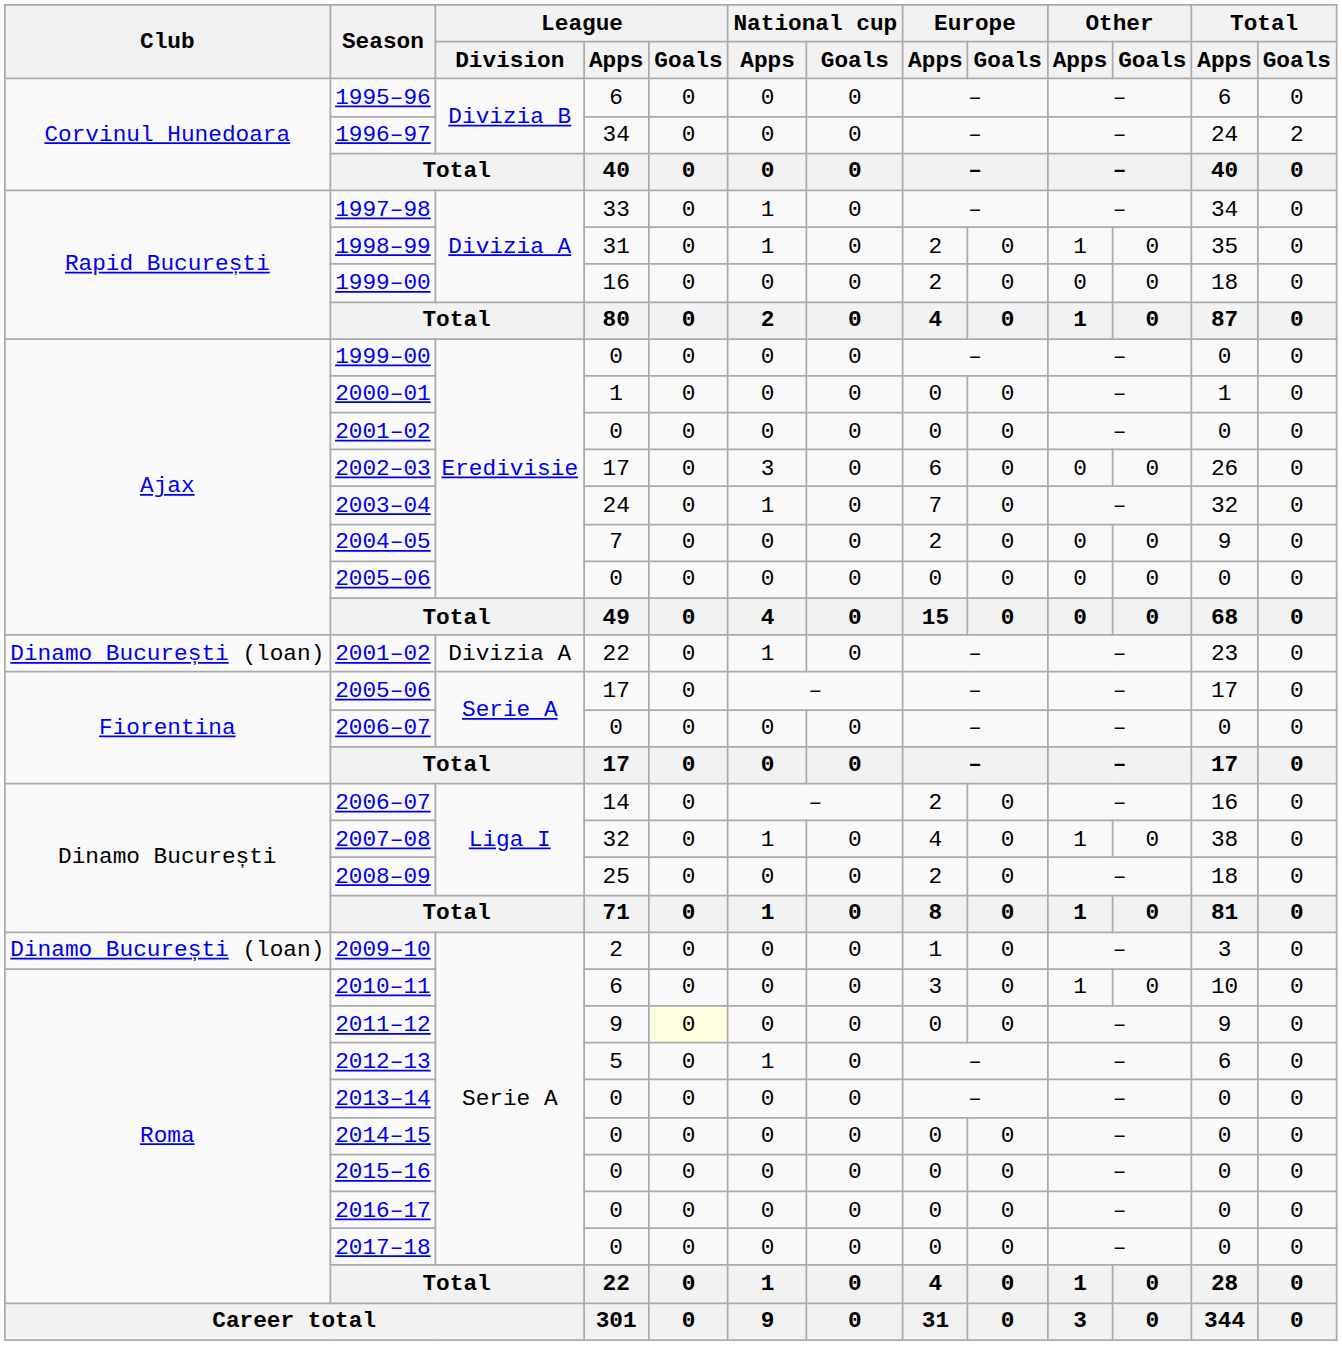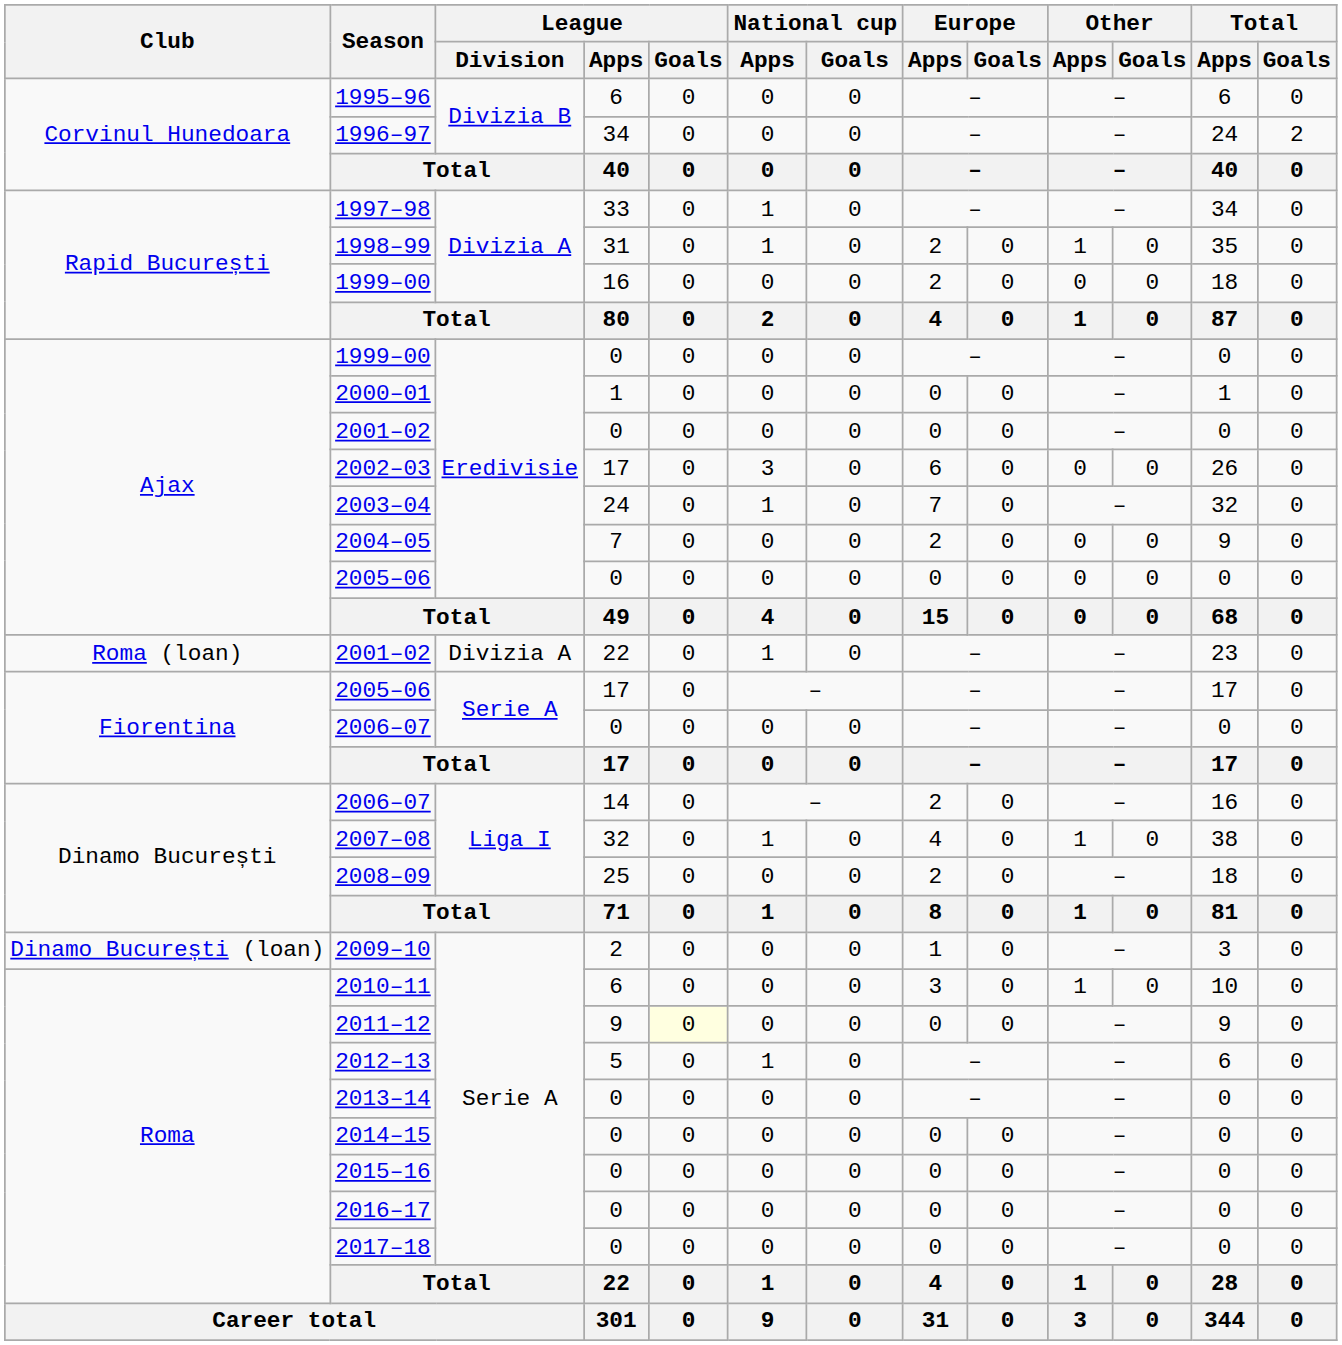2001–02 / 22 | Club: Dinamo București (loan) -> Roma (loan)
